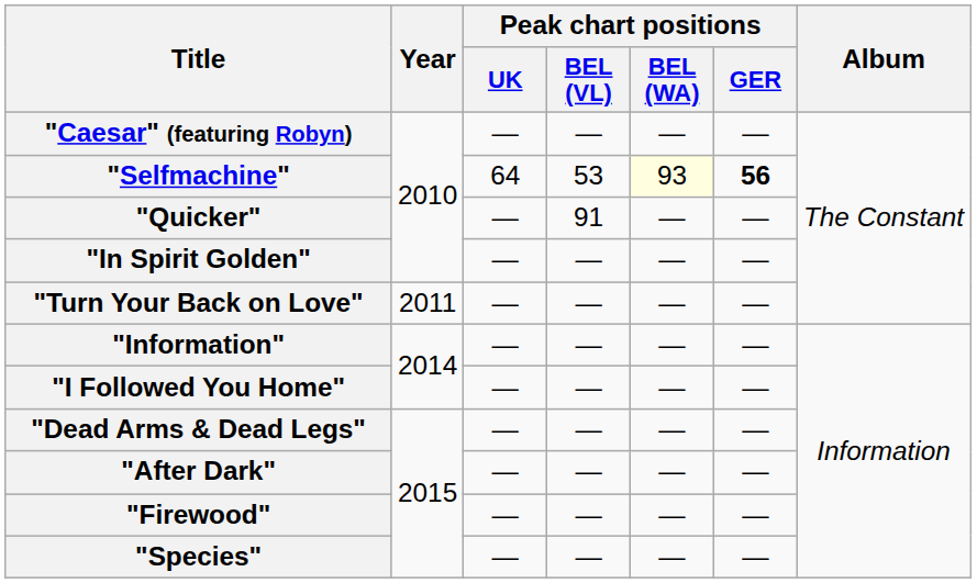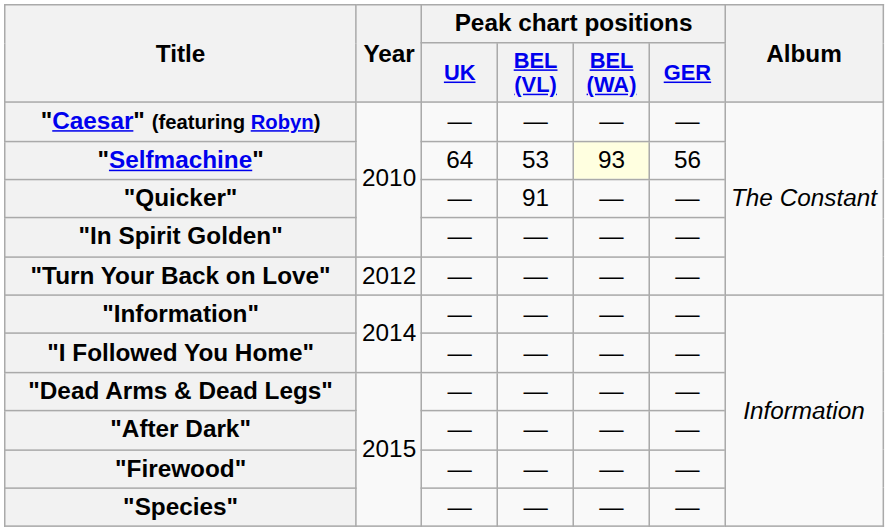"Selfmachine" | Peak chart positions / GER: bold -> normal
"Turn Your Back on Love" | Year: 2011 -> 2012
